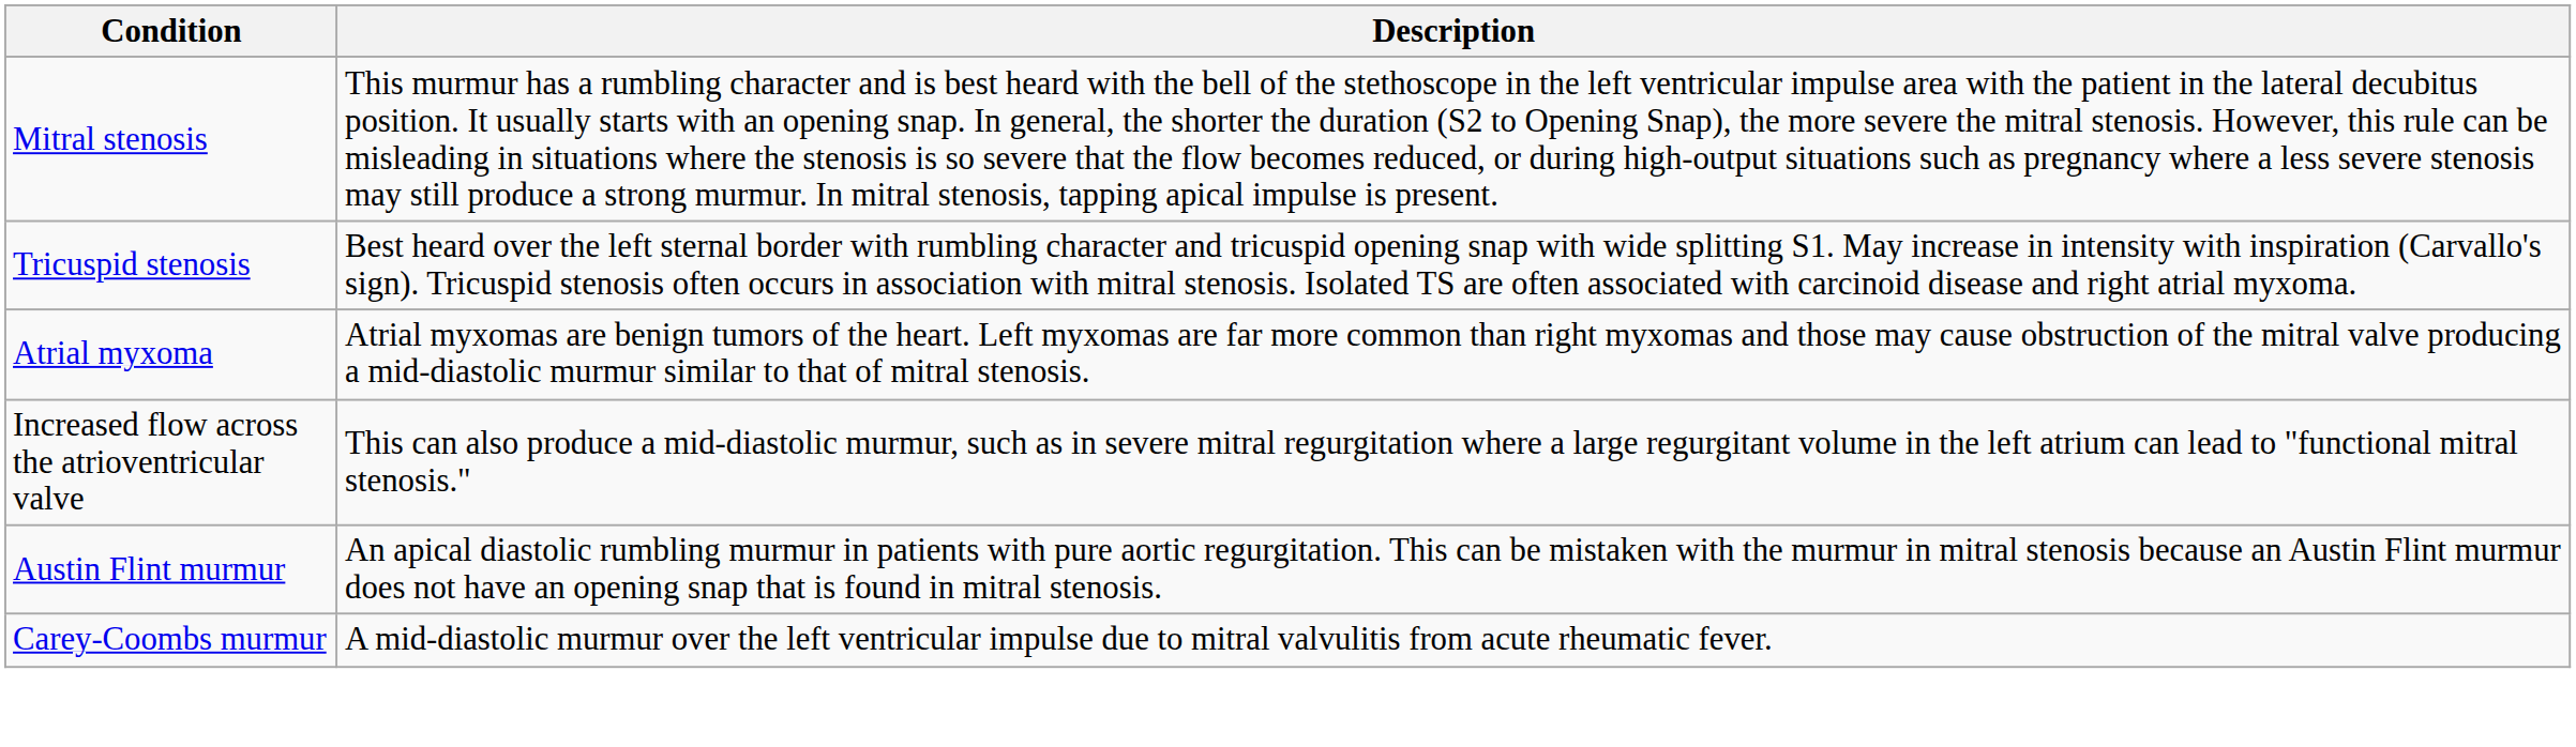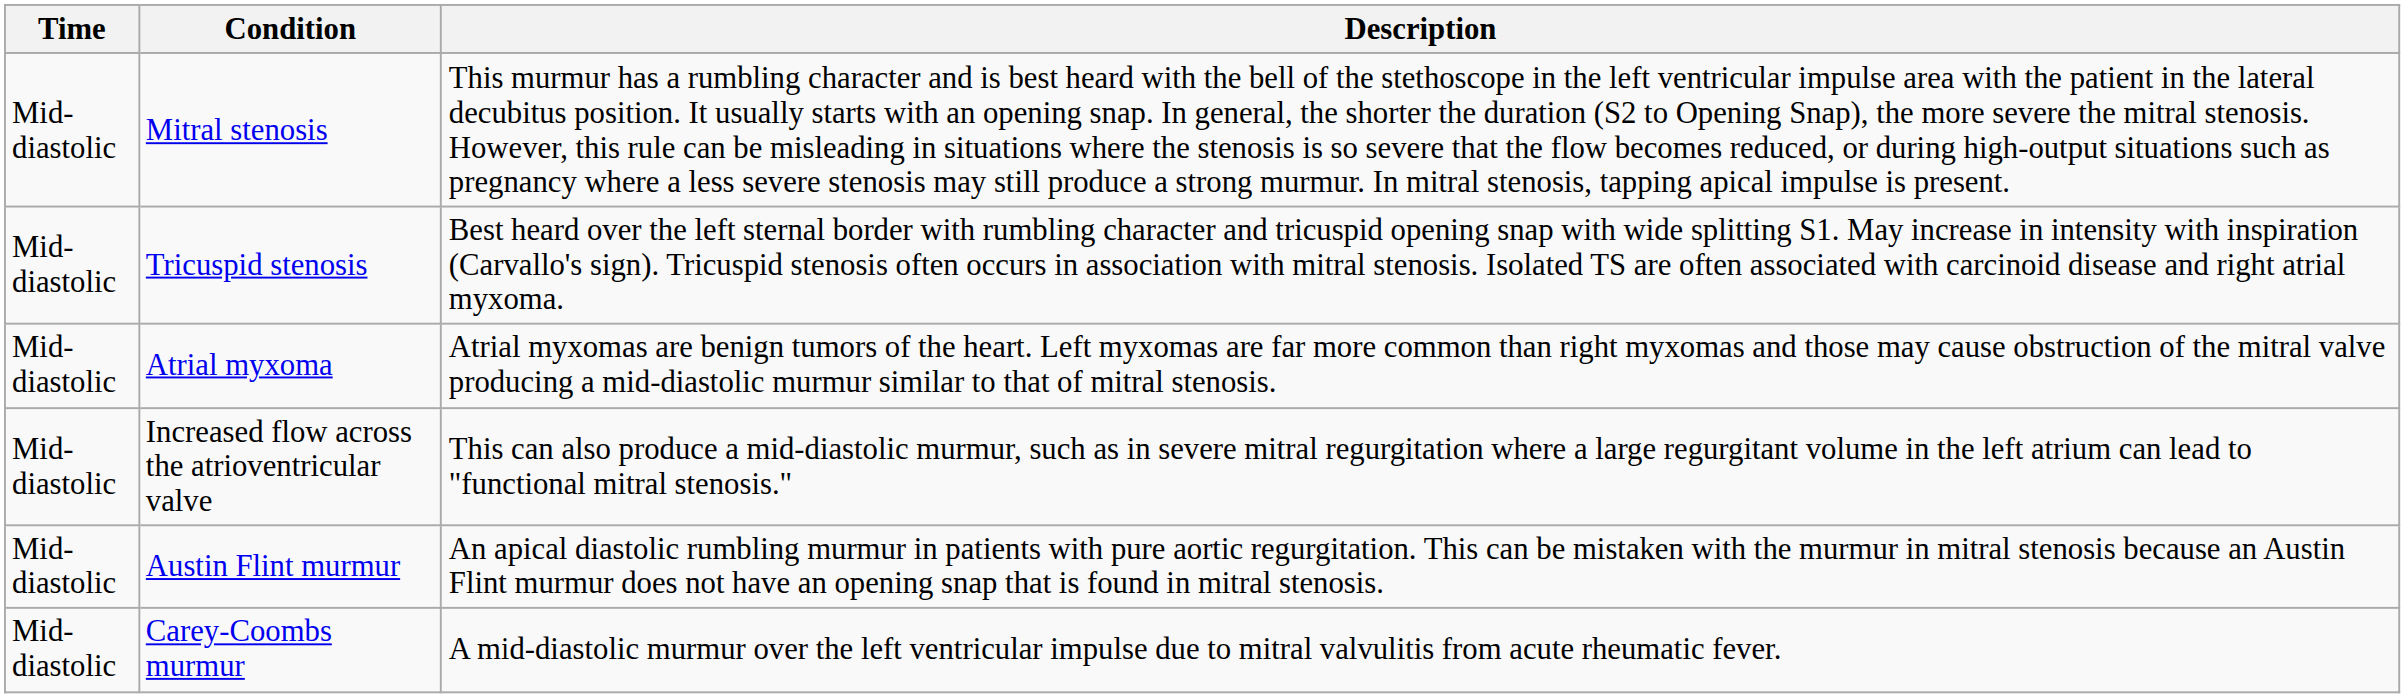+ column: Time | Mid-diastolic | Mid-diastolic | Mid-diastolic | Mid-diastolic | Mid-diastolic | Mid-diastolic
